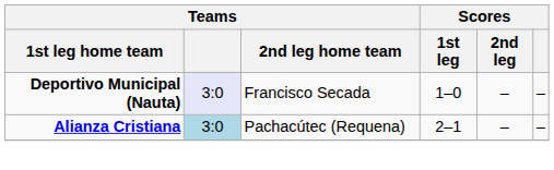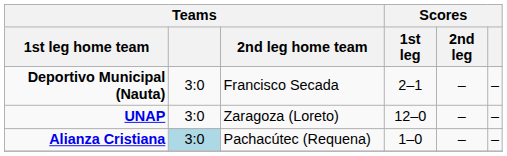Deportivo Municipal (Nauta) | Teams: lavender background -> no background
Deportivo Municipal (Nauta) | Scores / 1st leg: 1–0 -> 2–1
+ row: UNAP | 3:0 | Zaragoza (Loreto) | 12–0 | – | –
Alianza Cristiana | Scores / 1st leg: 2–1 -> 1–0
